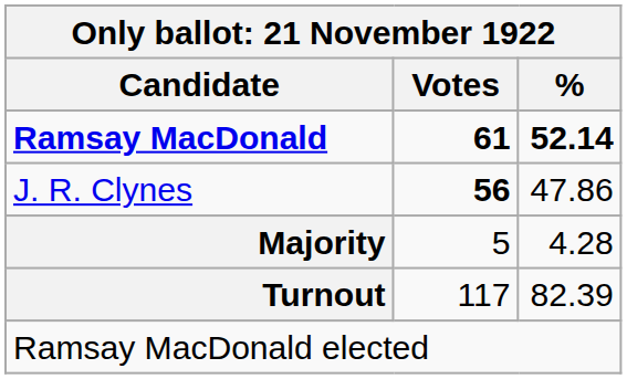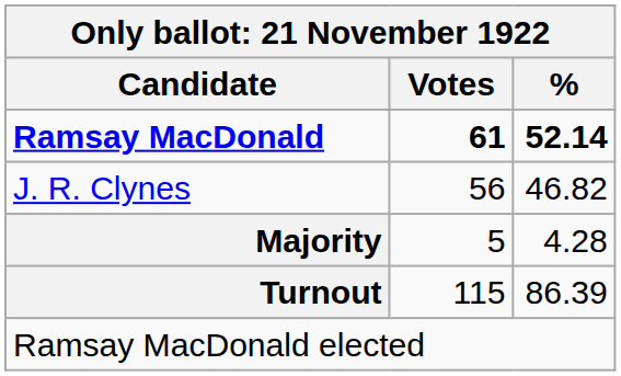J. R. Clynes | Votes: bold -> normal
J. R. Clynes | %: 47.86 -> 46.82
Turnout | Votes: 117 -> 115
Turnout | %: 82.39 -> 86.39
